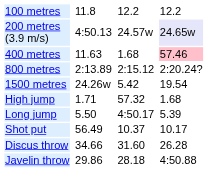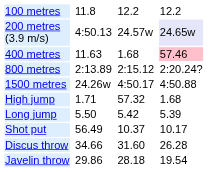1500 metres | column 5: 5.42 -> 4:50.17
1500 metres | column 7: 19.54 -> 4:50.88
Long jump | column 5: 4:50.17 -> 5.42
Javelin throw | column 7: 4:50.88 -> 19.54
